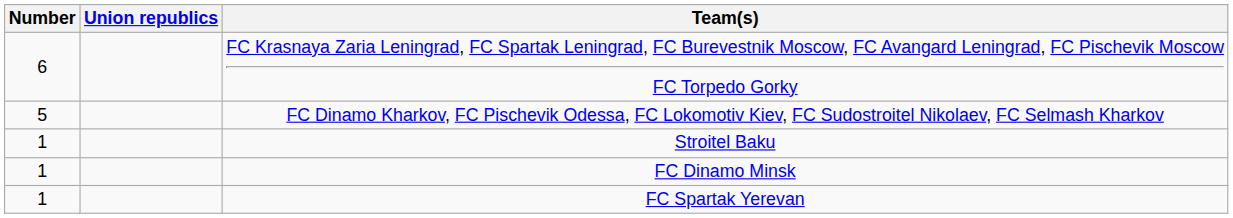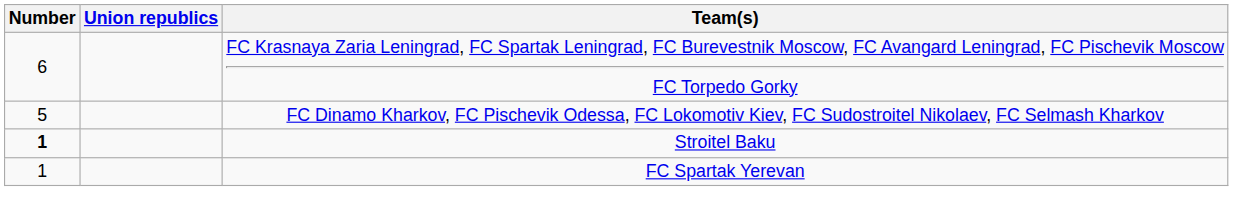Stroitel Baku | Number: normal -> bold
- row: 1 | FC Dinamo Minsk
